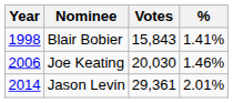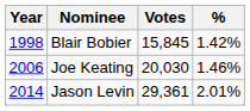Blair Bobier | Votes: 15,843 -> 15,845
Blair Bobier | %: 1.41% -> 1.42%
